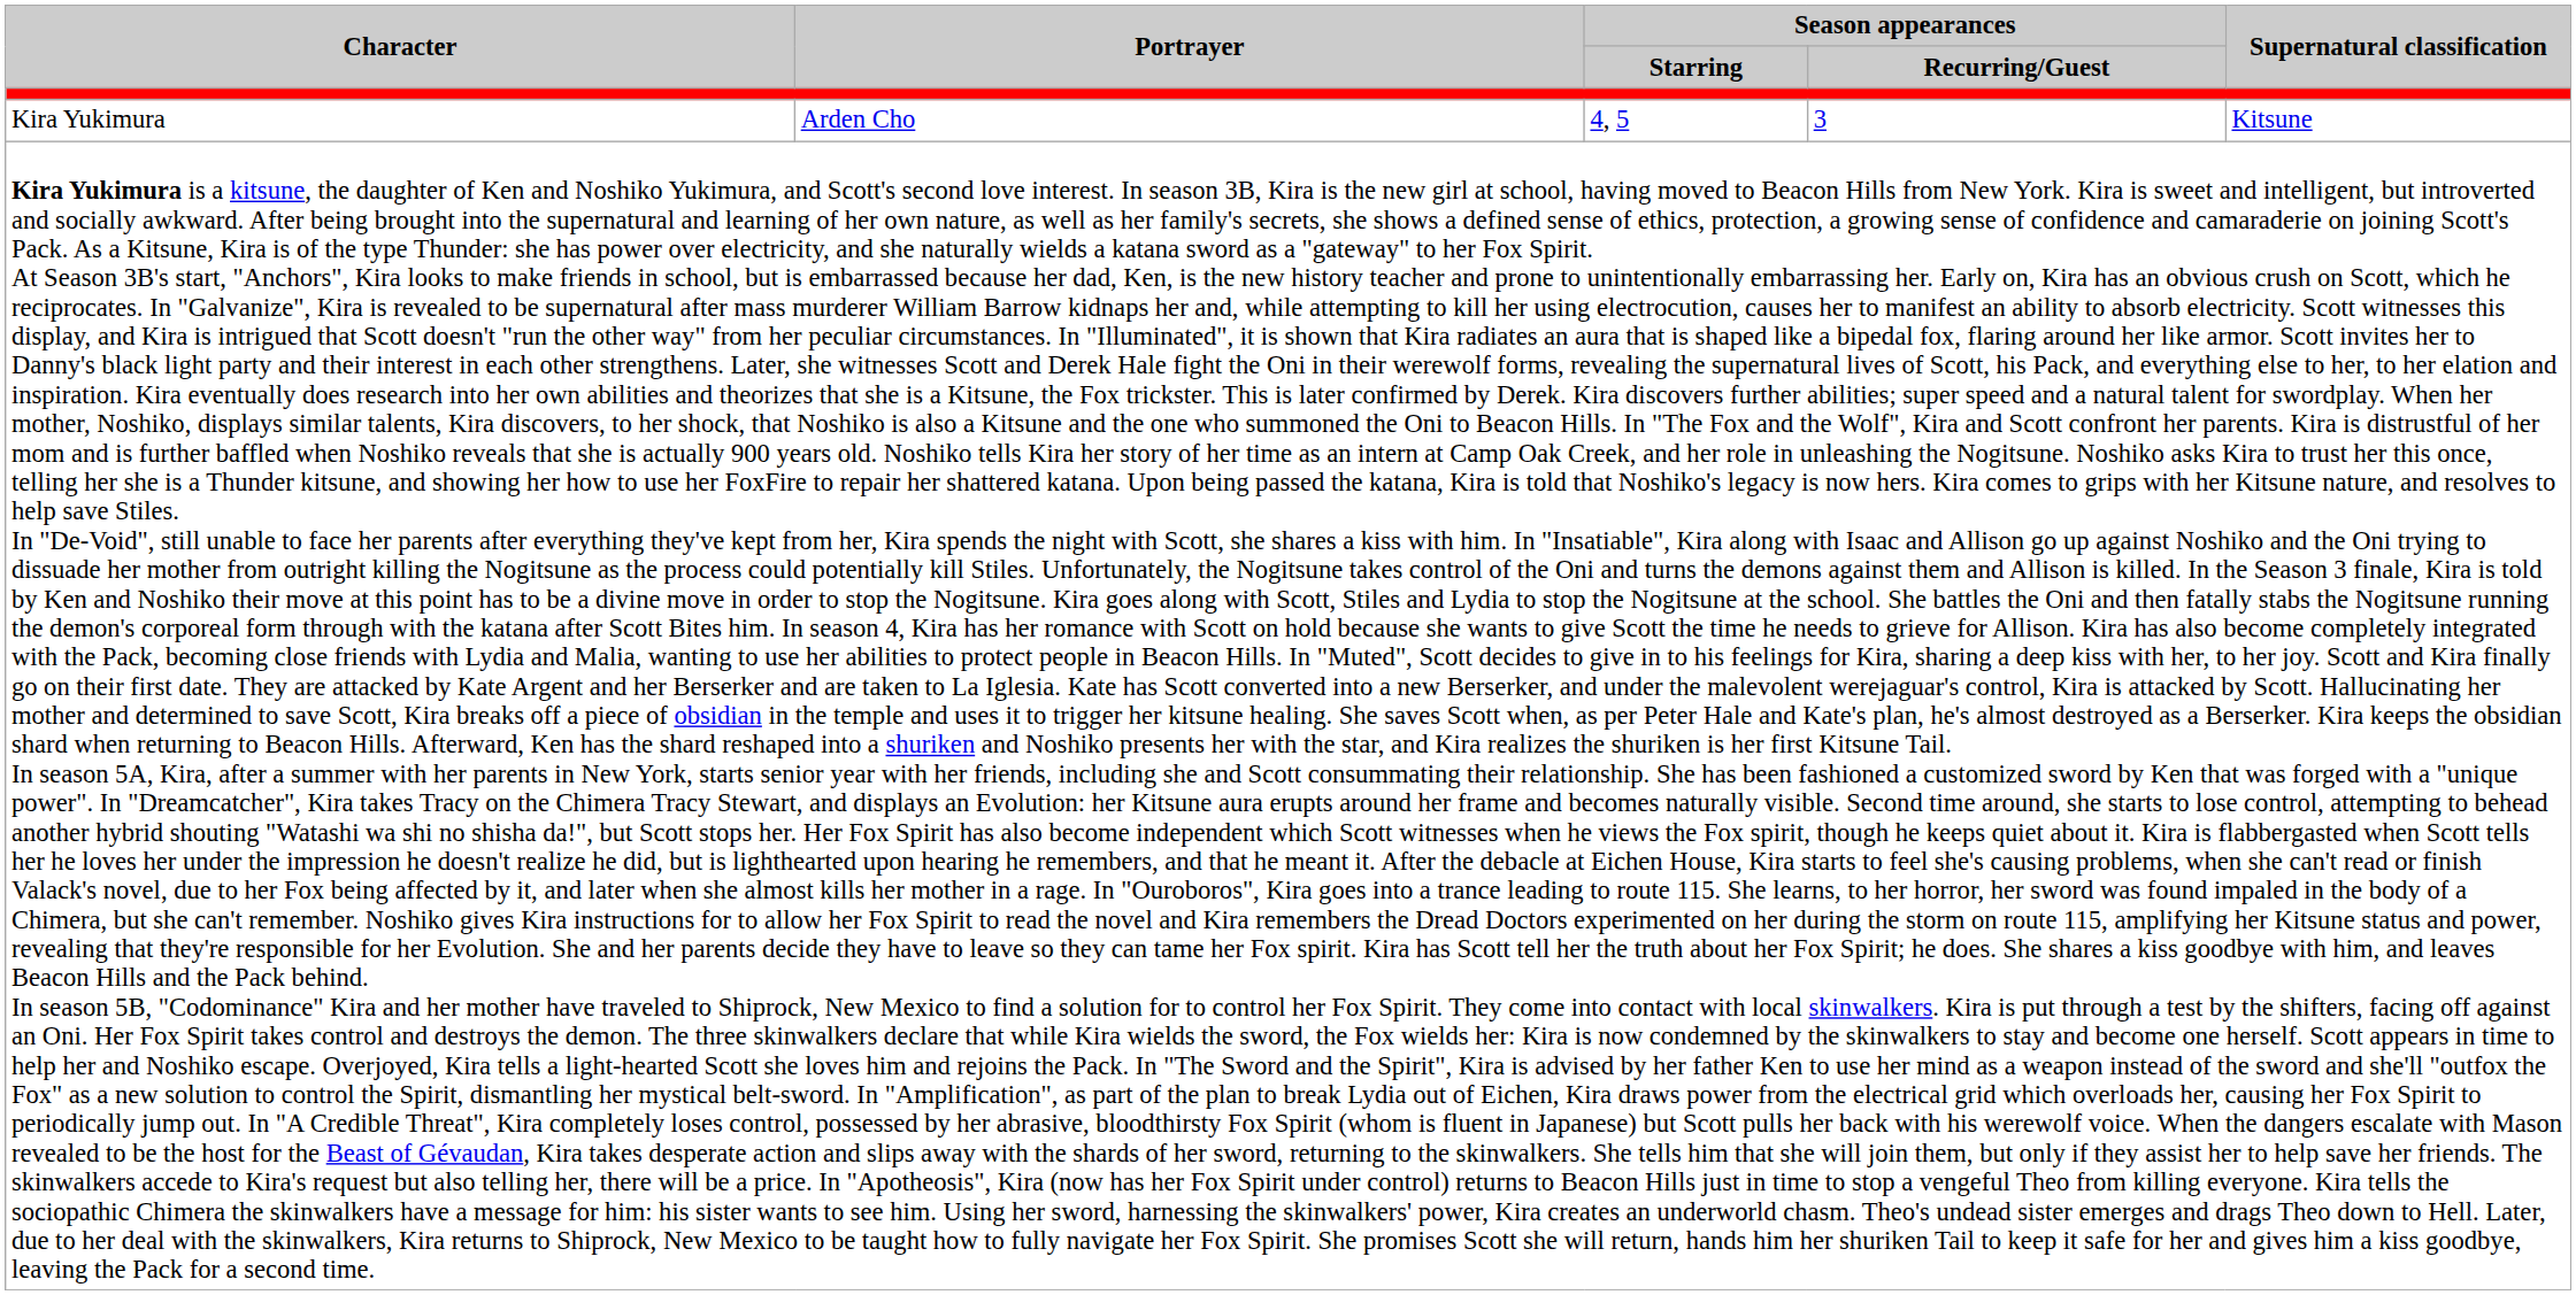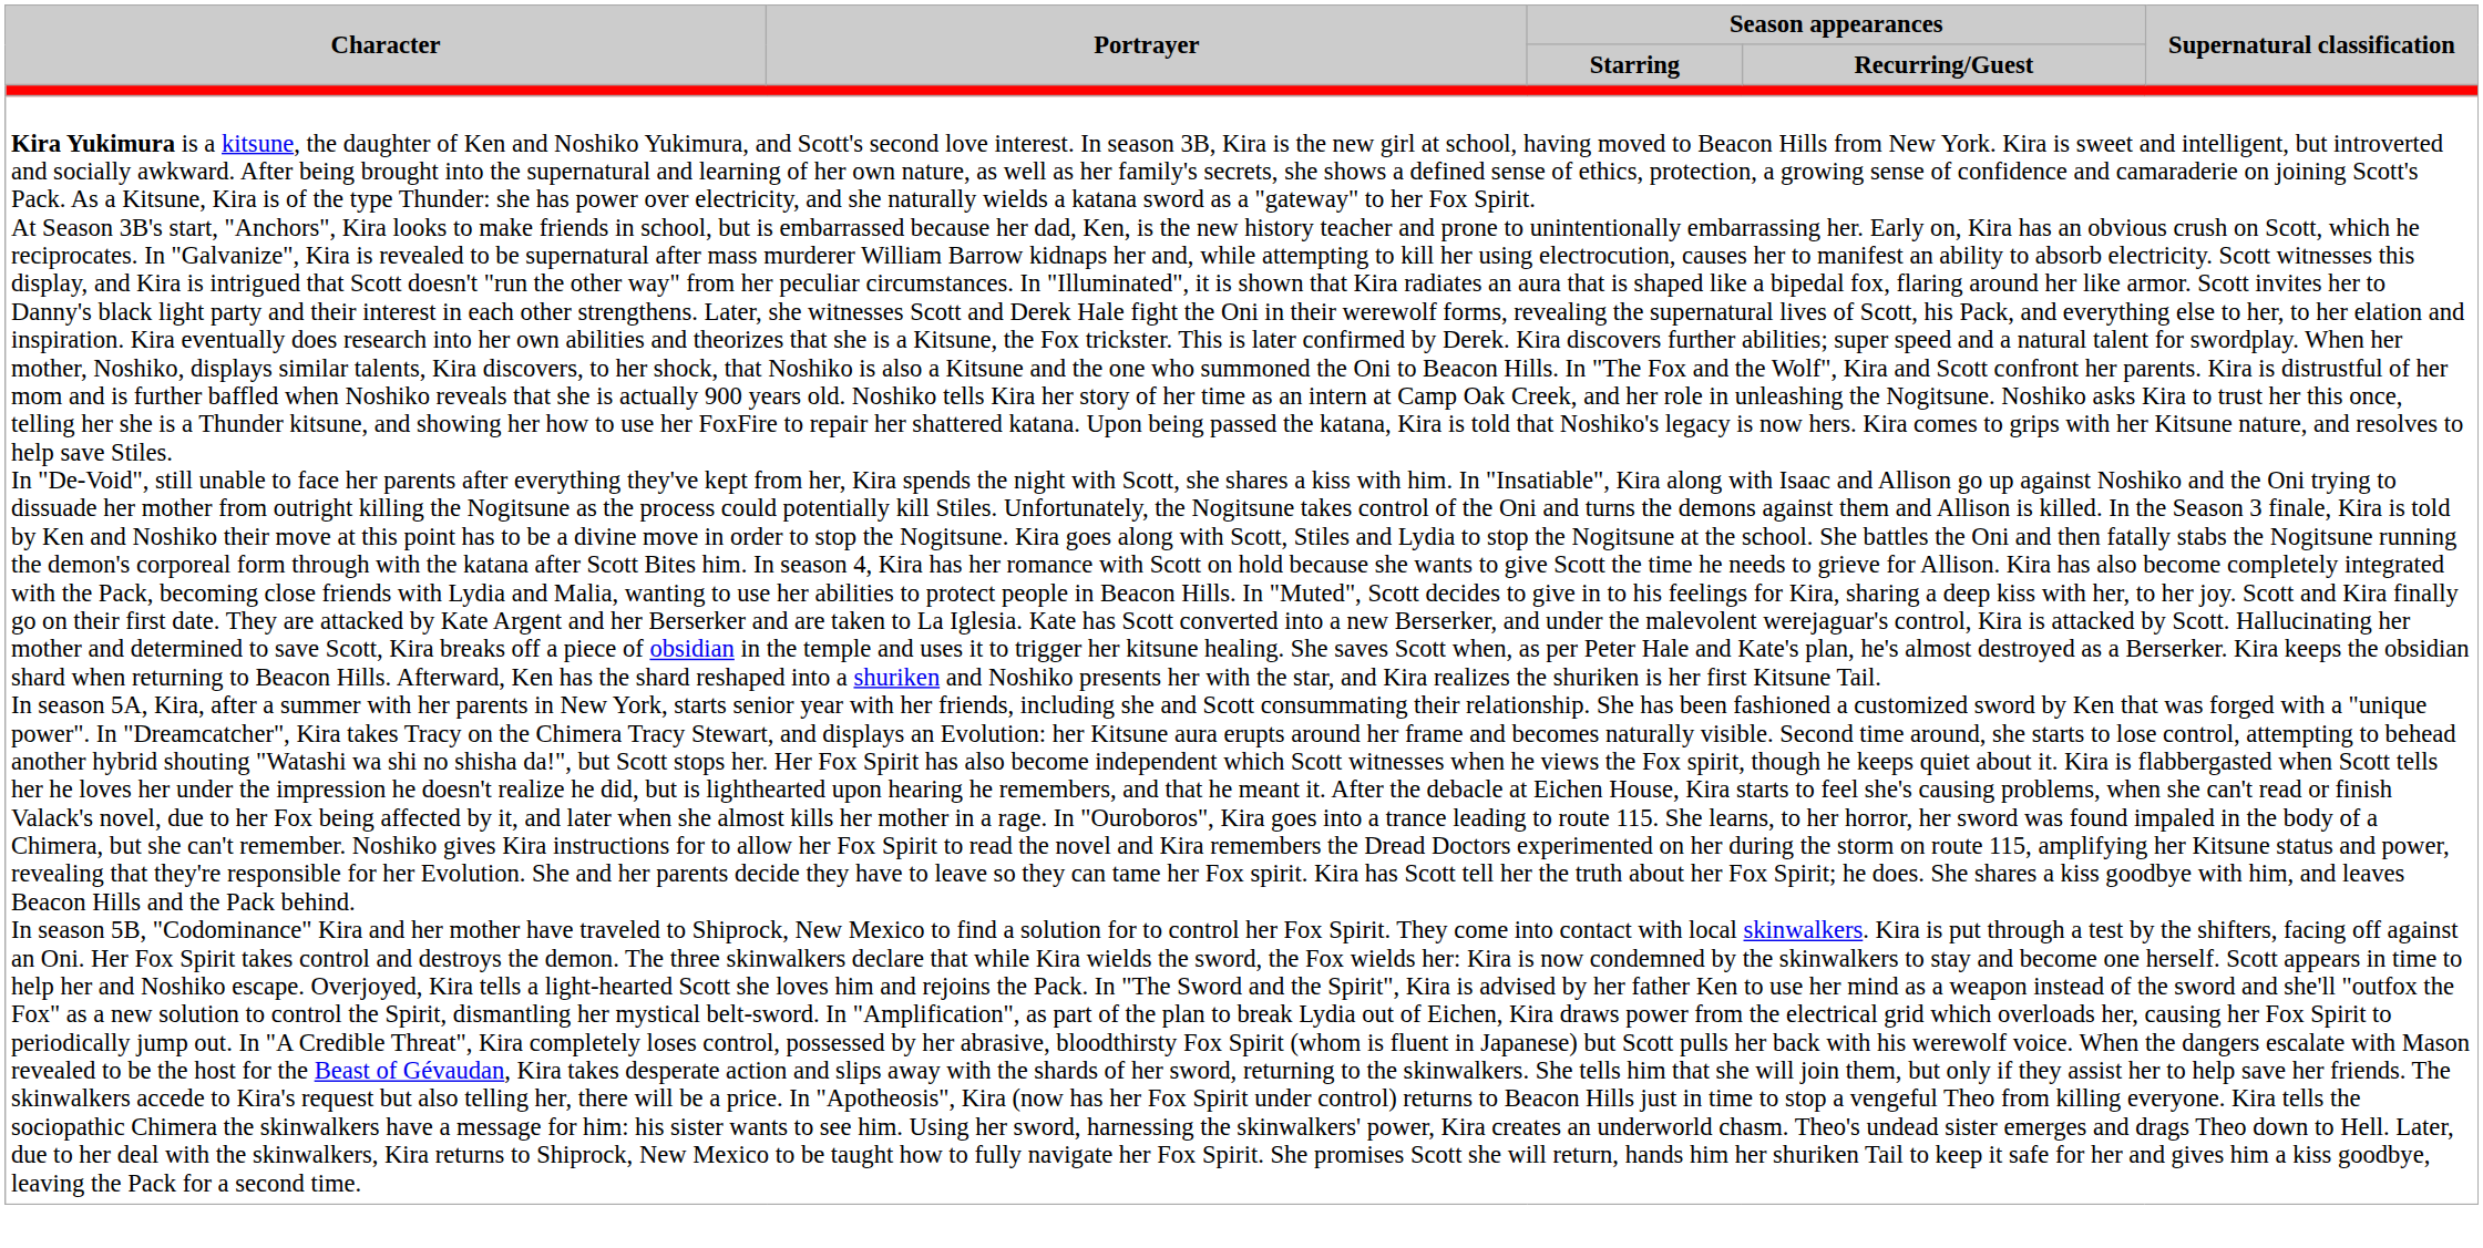- row: Kira Yukimura | Arden Cho | 4, 5 | 3 | Kitsune
